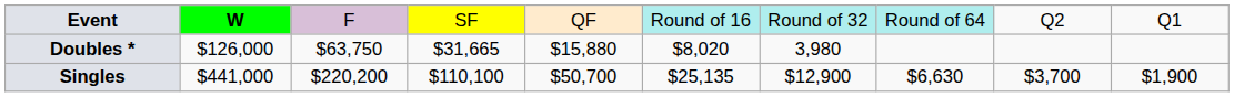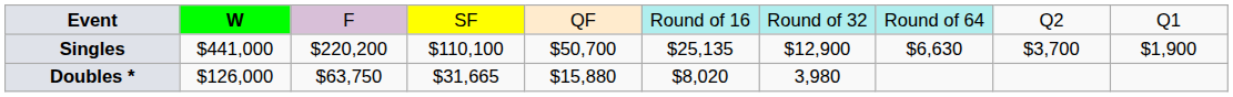rows swapped: Singles <-> Doubles *
